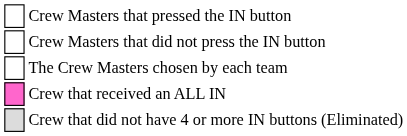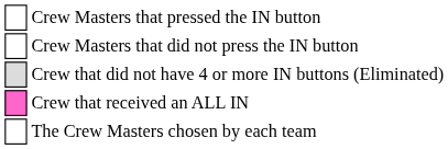rows swapped: The Crew Masters chosen by each team <-> Crew that did not have 4 or more IN buttons (Eliminated)
